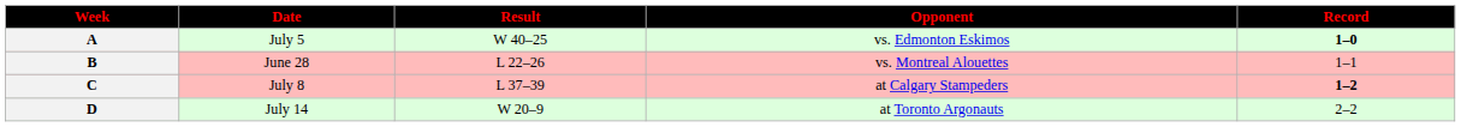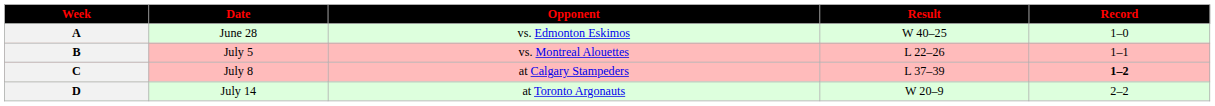columns swapped: Opponent <-> Result
A | Date: July 5 -> June 28
A | Record: bold -> normal
B | Date: June 28 -> July 5
